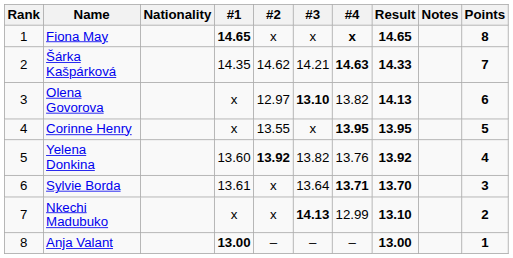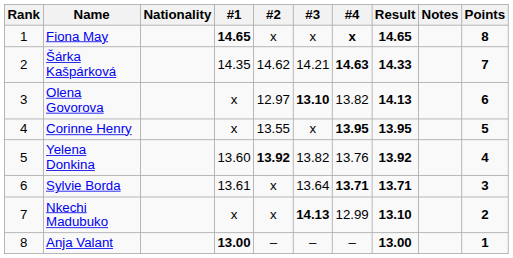Sylvie Borda | Result: 13.70 -> 13.71
